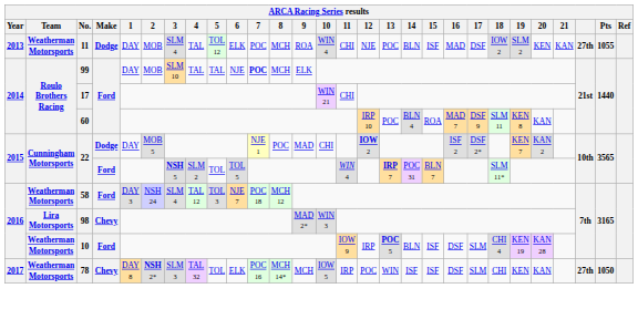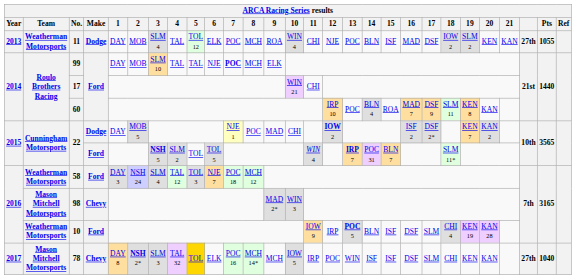98 | Team: Lira Motorsports -> Mason Mitchell Motorsports
78 | Team: Weatherman Motorsports -> Mason Mitchell Motorsports
78 | 5: no background -> gold background
78 | Pts: 1050 -> 1040
